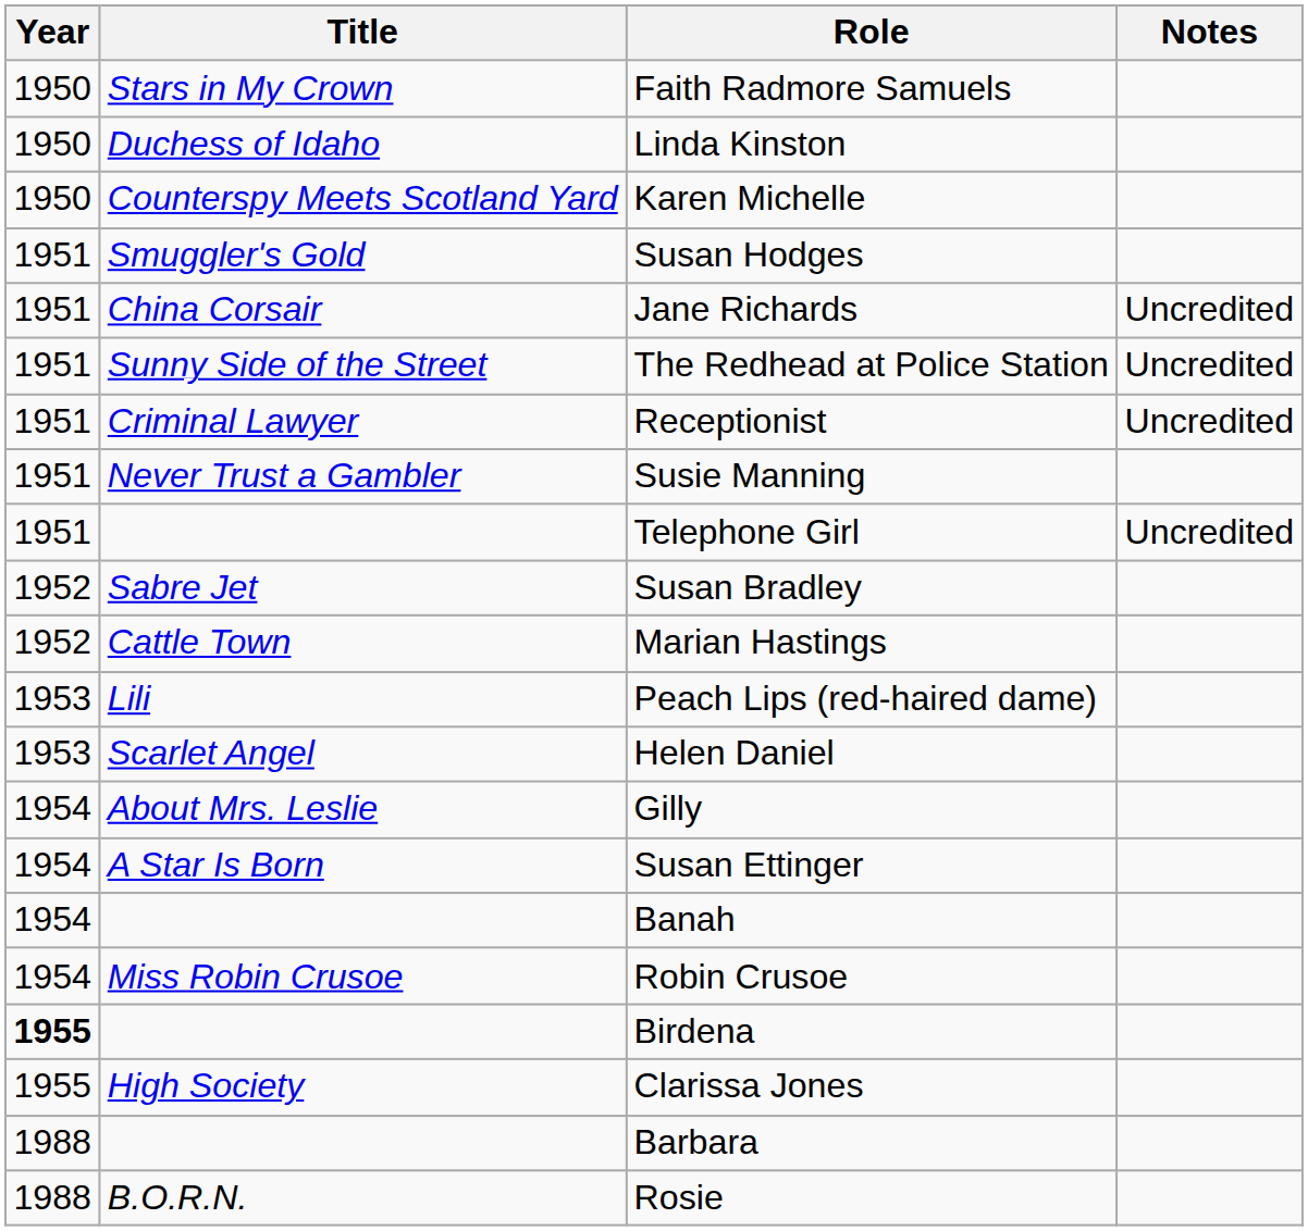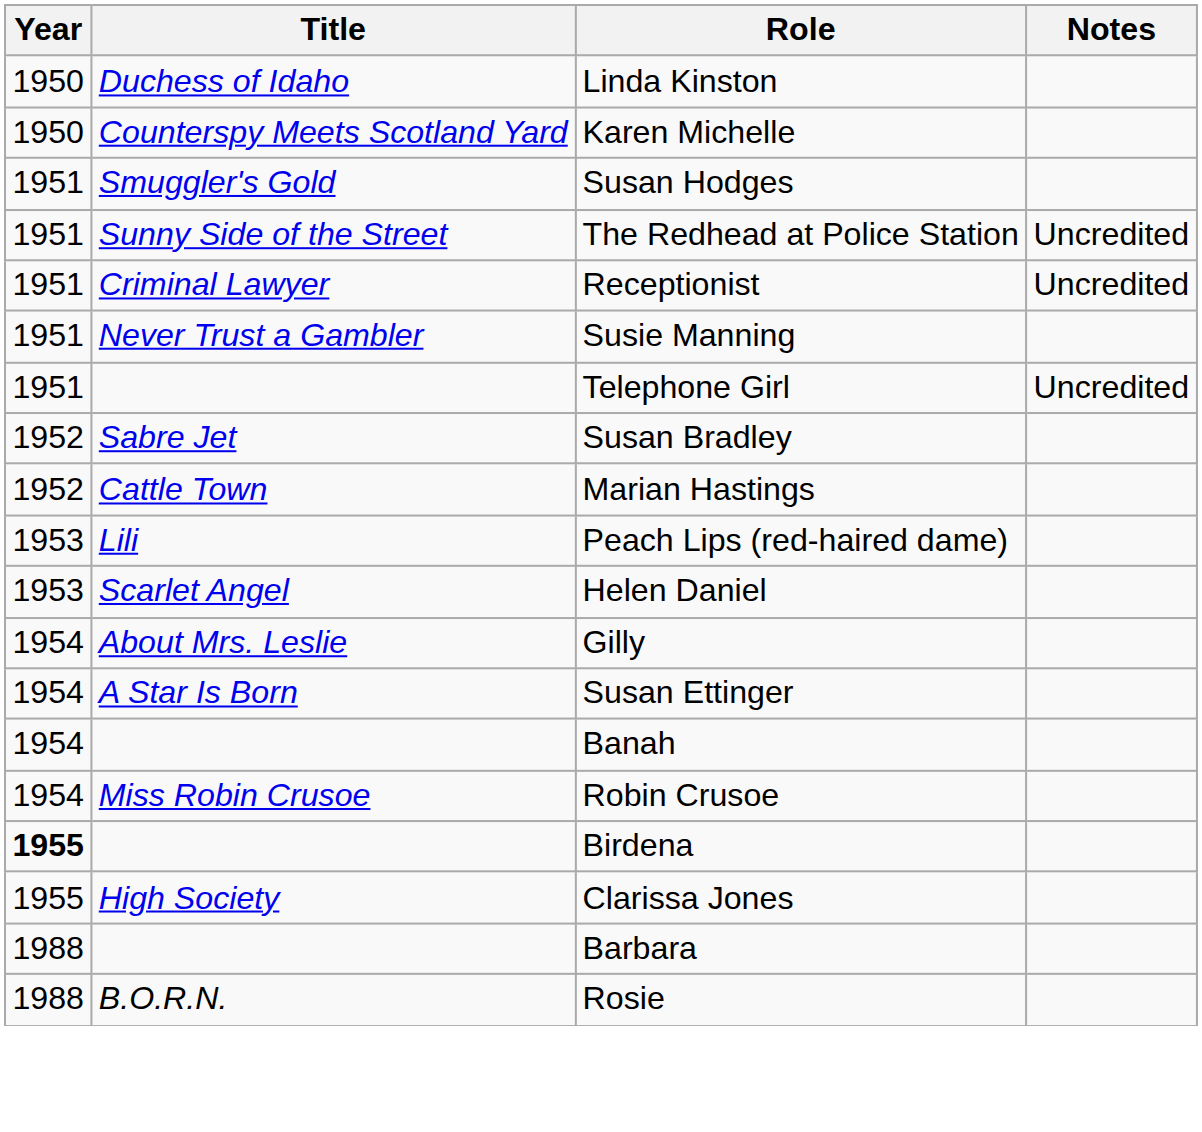- row: 1950 | Stars in My Crown | Faith Radmore Samuels
- row: 1951 | China Corsair | Jane Richards | Uncredited
